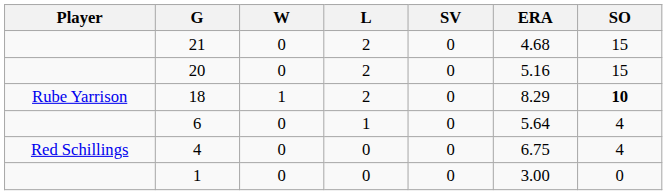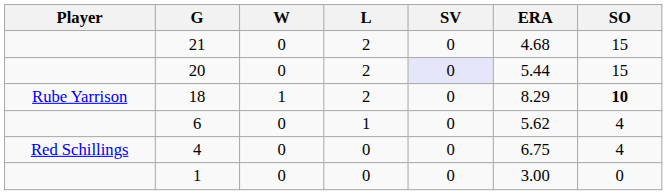20 | SV: no background -> lavender background
20 | ERA: 5.16 -> 5.44
6 | ERA: 5.64 -> 5.62
